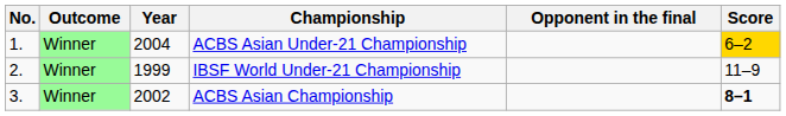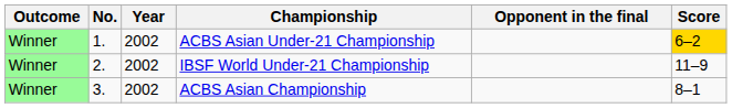columns swapped: Outcome <-> No.
ACBS Asian Under-21 Championship | Year: 2004 -> 2002
IBSF World Under-21 Championship | Year: 1999 -> 2002
ACBS Asian Championship | Score: bold -> normal
